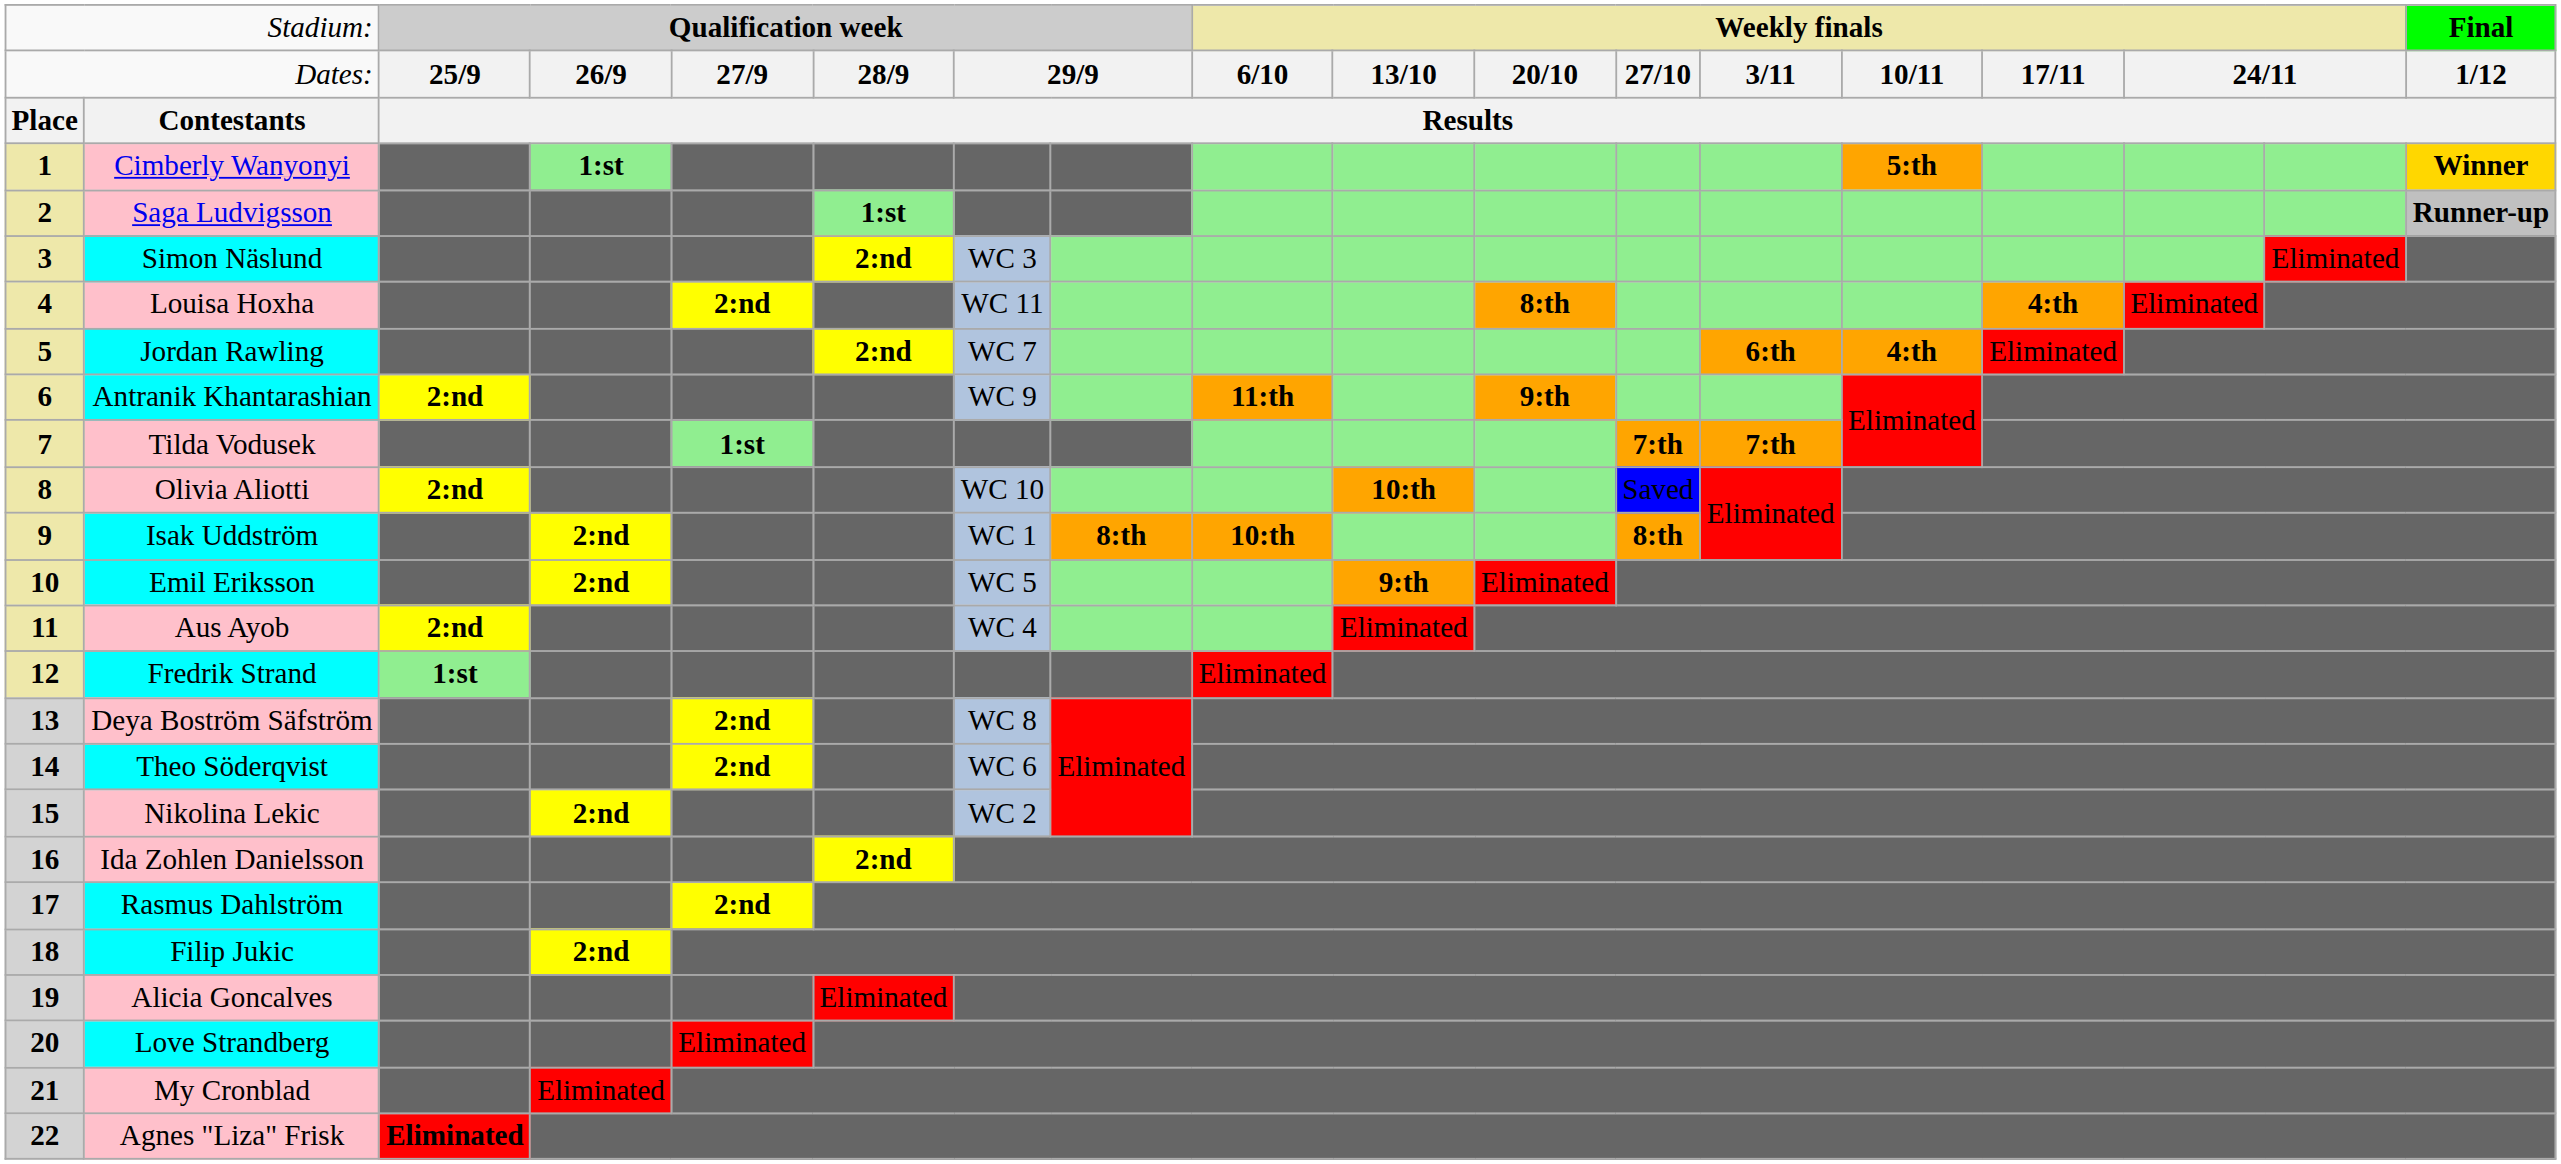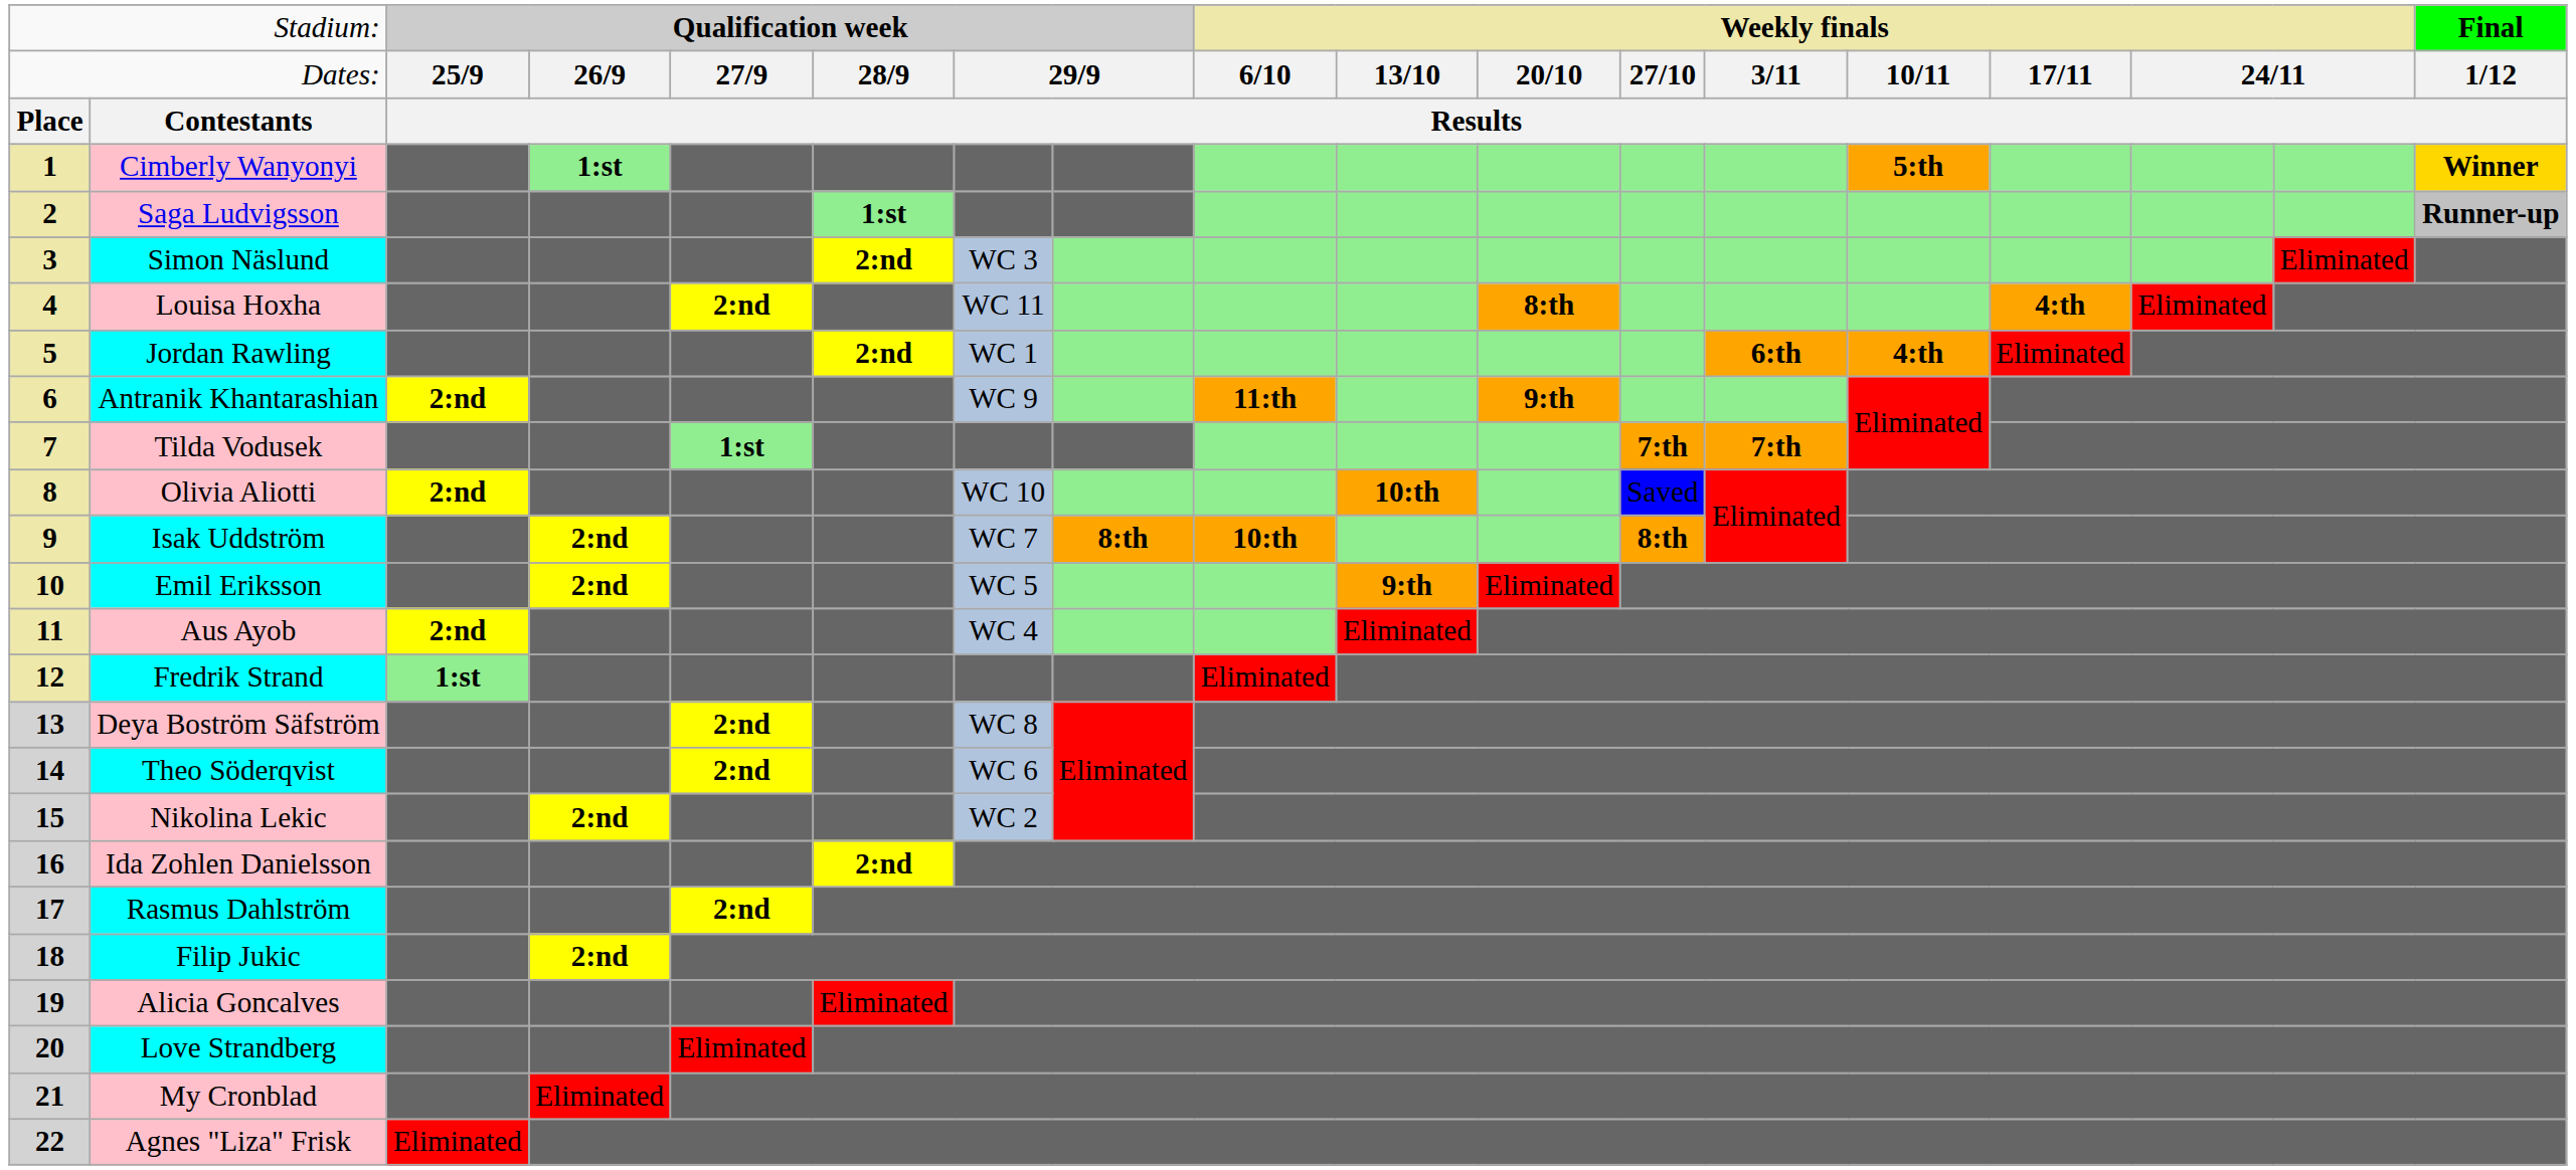Jordan Rawling | column 7: WC 7 -> WC 1
Isak Uddström | column 7: WC 1 -> WC 7
Agnes "Liza" Frisk | column 3: bold -> normal
